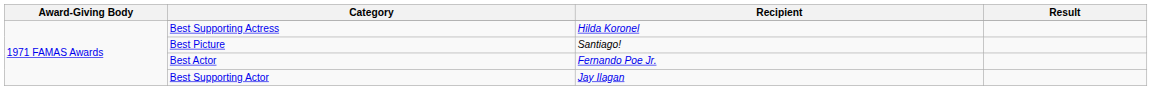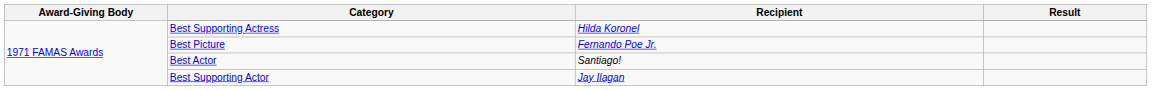Best Picture | Recipient: Santiago! -> Fernando Poe Jr.
Best Actor | Recipient: Fernando Poe Jr. -> Santiago!
